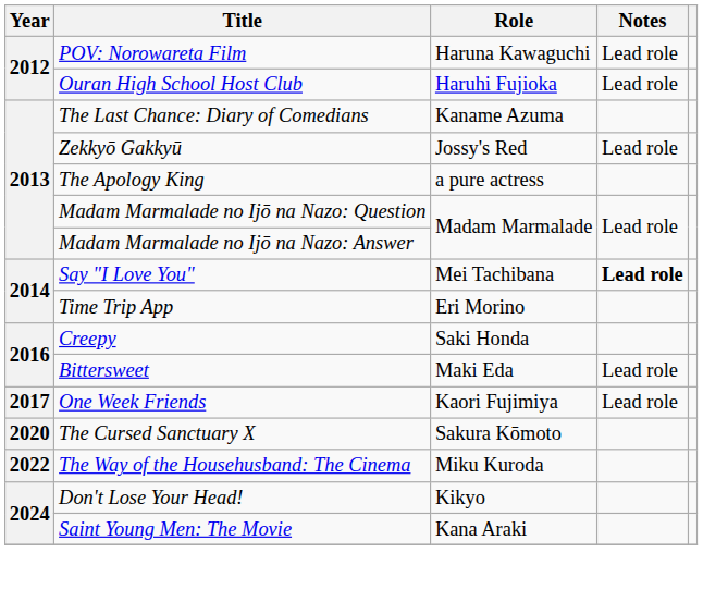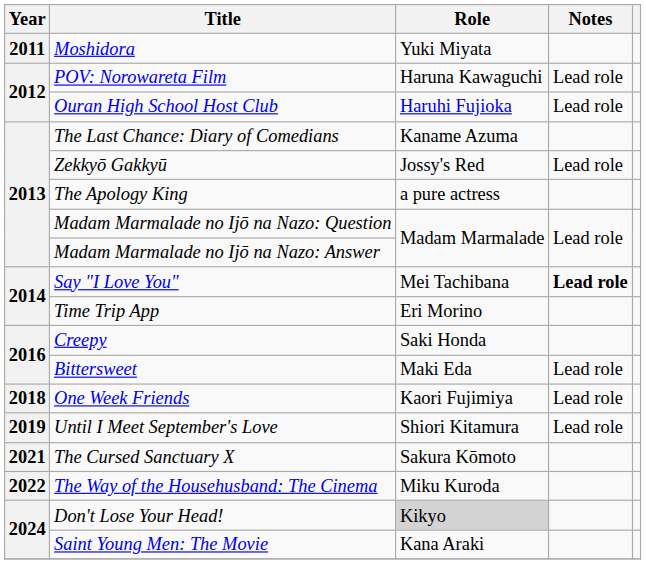+ row: 2011 | Moshidora | Yuki Miyata
One Week Friends | Year: 2017 -> 2018
+ row: 2019 | Until I Meet September's Love | Shiori Kitamura | Lead role
The Cursed Sanctuary X | Year: 2020 -> 2021
Don't Lose Your Head! | Role: no background -> lightgrey background
